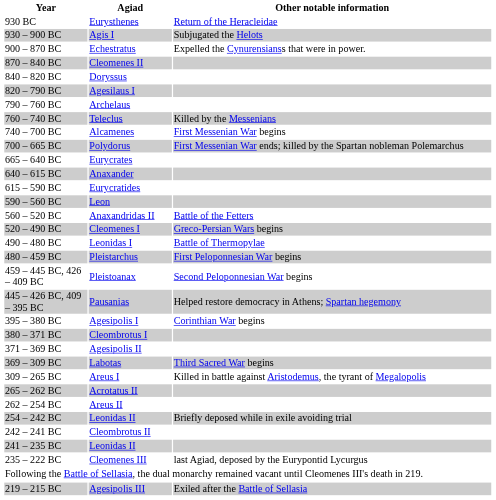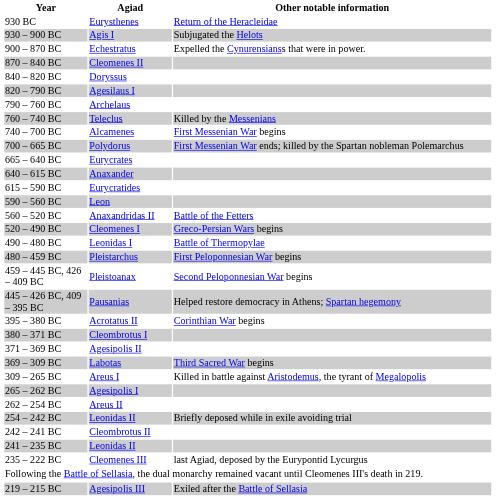395 – 380 BC | Agiad: Agesipolis I -> Acrotatus II
265 – 262 BC | Agiad: Acrotatus II -> Agesipolis I
